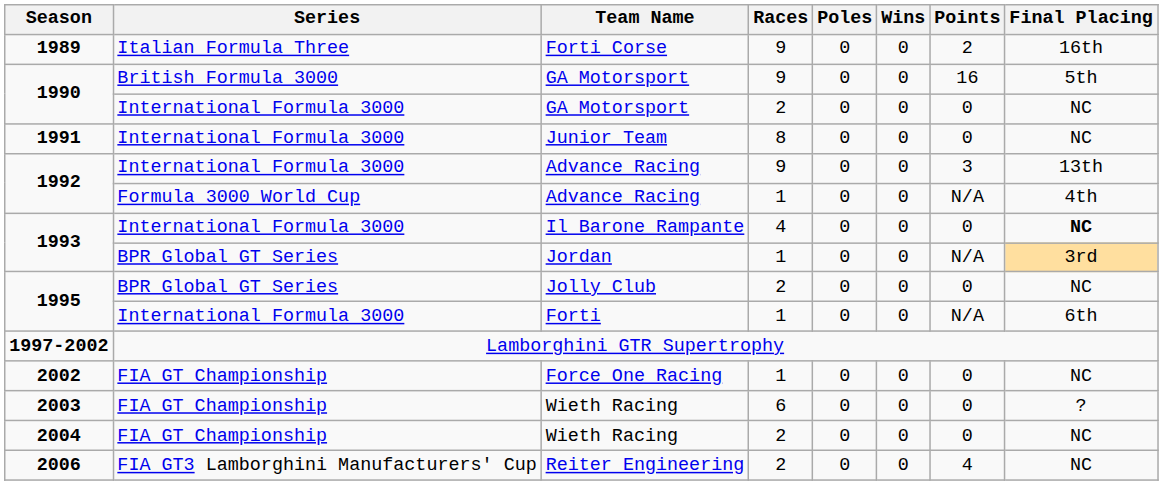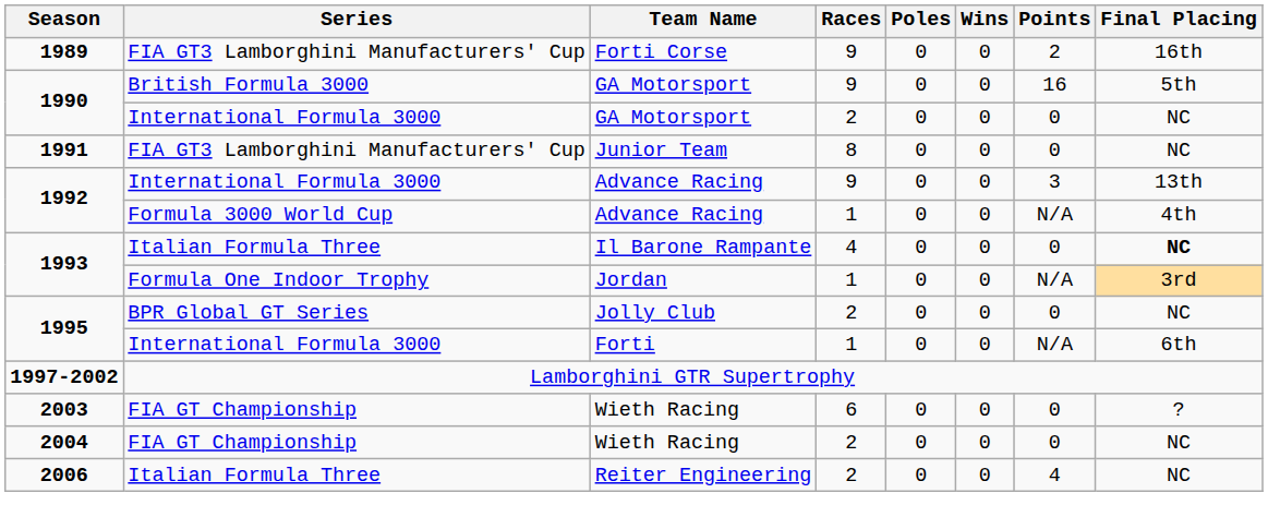Forti Corse | Series: Italian Formula Three -> FIA GT3 Lamborghini Manufacturers' Cup
Junior Team | Series: International Formula 3000 -> FIA GT3 Lamborghini Manufacturers' Cup
Il Barone Rampante | Series: International Formula 3000 -> Italian Formula Three
Jordan | Series: BPR Global GT Series -> Formula One Indoor Trophy
- row: 2002 | FIA GT Championship | Force One Racing | 1 | 0 | 0 | 0 | NC
Reiter Engineering | Series: FIA GT3 Lamborghini Manufacturers' Cup -> Italian Formula Three
